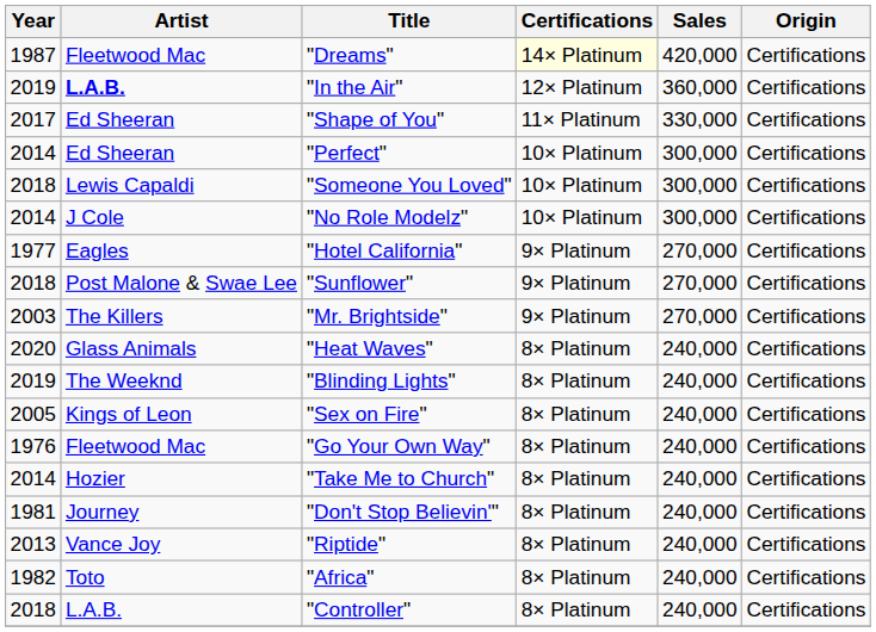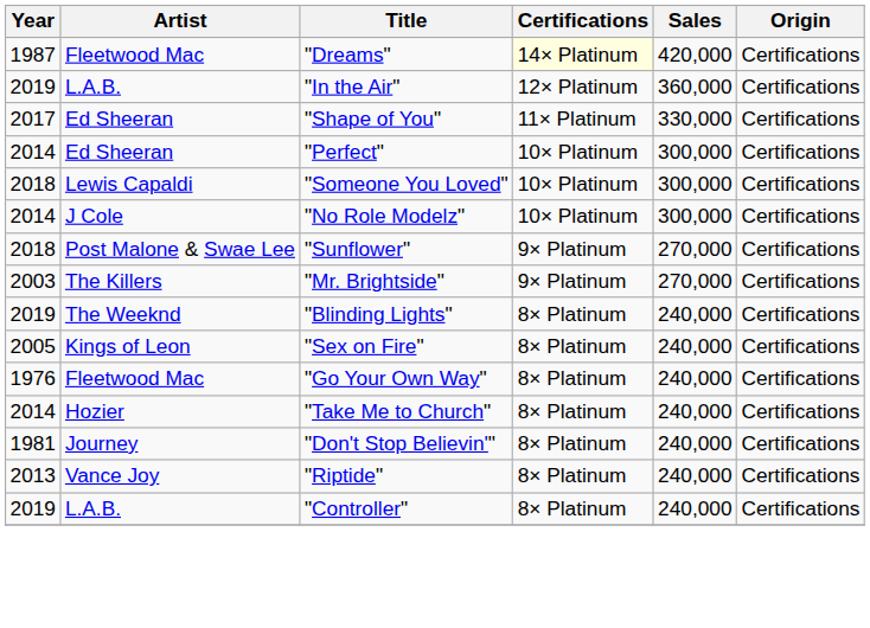"In the Air" | Artist: bold -> normal
- row: 1977 | Eagles | "Hotel California" | 9× Platinum | 270,000 | Certifications
- row: 2020 | Glass Animals | "Heat Waves" | 8× Platinum | 240,000 | Certifications
- row: 1982 | Toto | "Africa" | 8× Platinum | 240,000 | Certifications
"Controller" | Year: 2018 -> 2019
